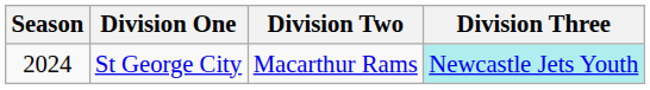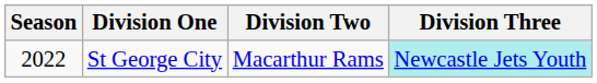St George City | Season: 2024 -> 2022
